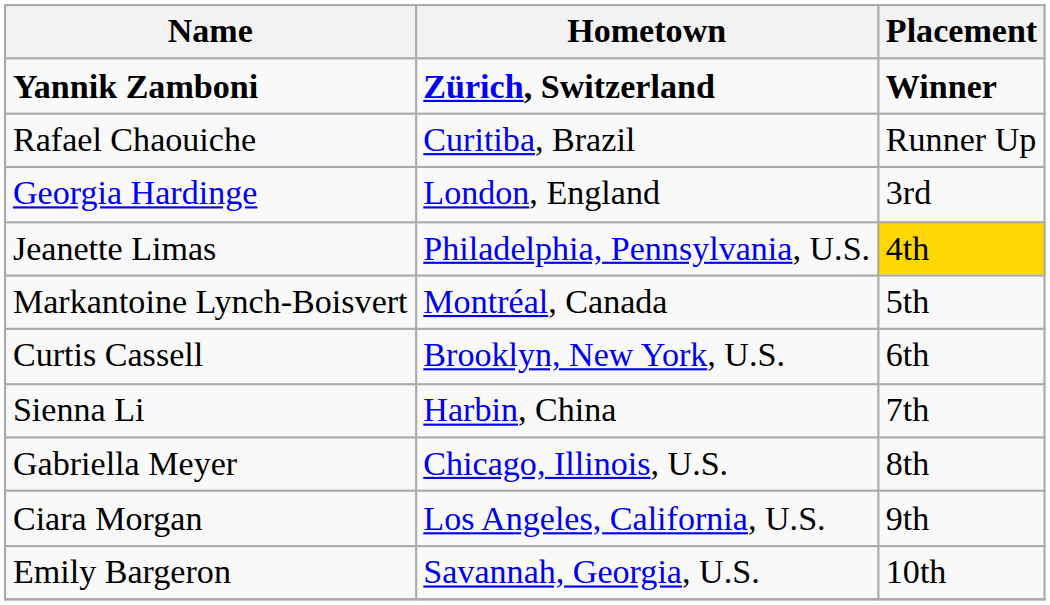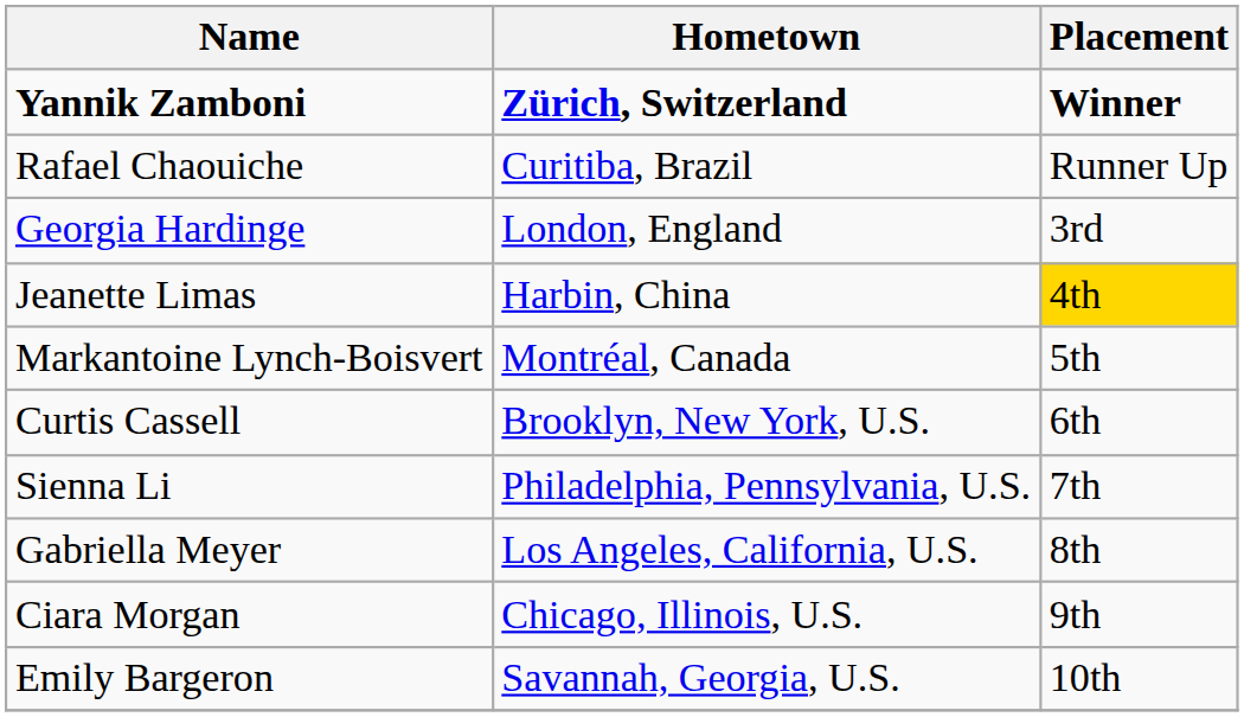Jeanette Limas | Hometown: Philadelphia, Pennsylvania, U.S. -> Harbin, China
Sienna Li | Hometown: Harbin, China -> Philadelphia, Pennsylvania, U.S.
Gabriella Meyer | Hometown: Chicago, Illinois, U.S. -> Los Angeles, California, U.S.
Ciara Morgan | Hometown: Los Angeles, California, U.S. -> Chicago, Illinois, U.S.
